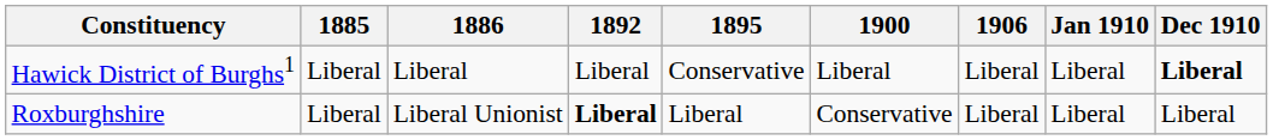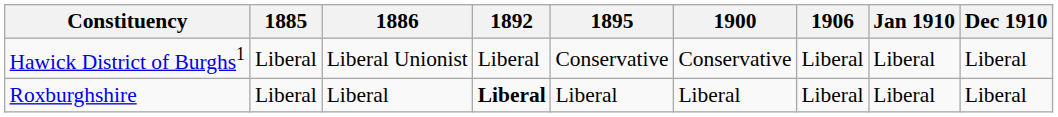Hawick District of Burghs1 | 1886: Liberal -> Liberal Unionist
Hawick District of Burghs1 | 1900: Liberal -> Conservative
Hawick District of Burghs1 | Dec 1910: bold -> normal
Roxburghshire | 1886: Liberal Unionist -> Liberal
Roxburghshire | 1900: Conservative -> Liberal
